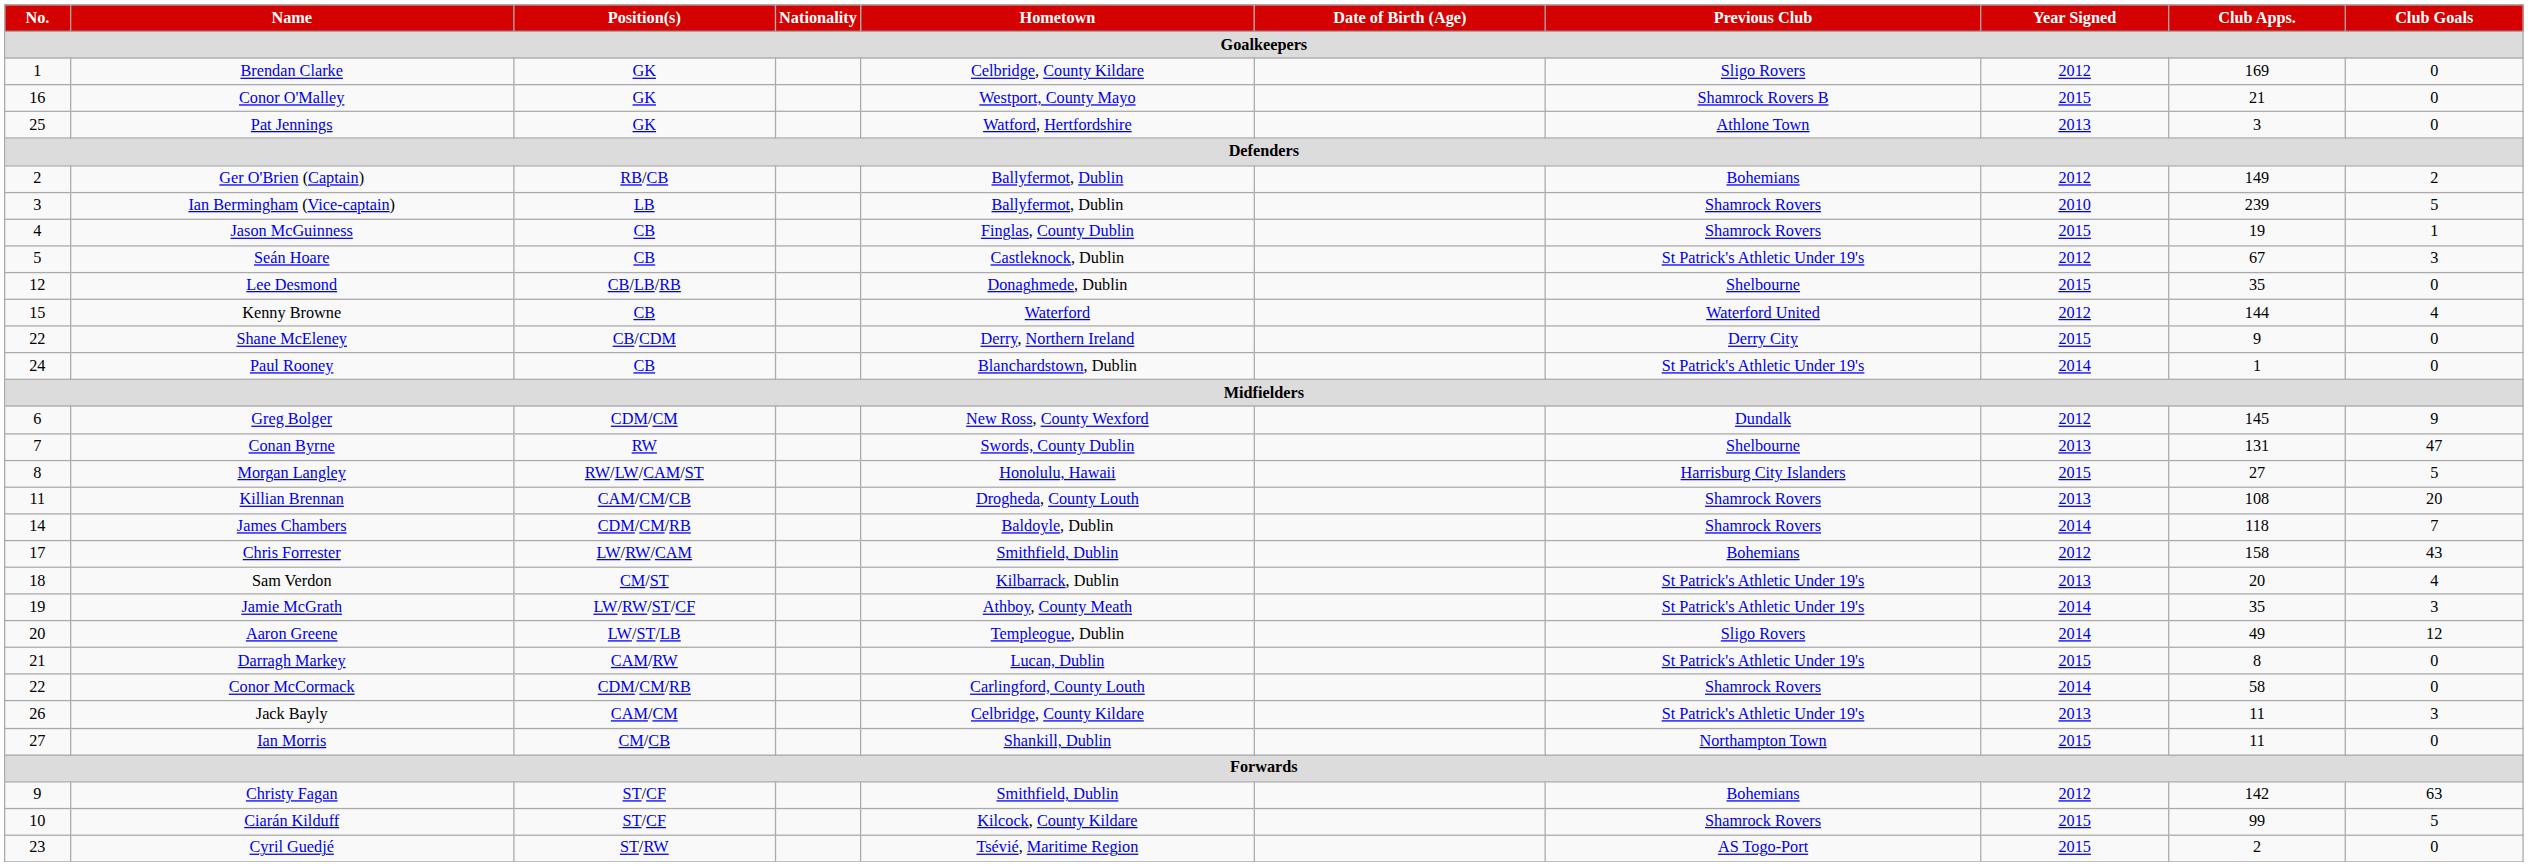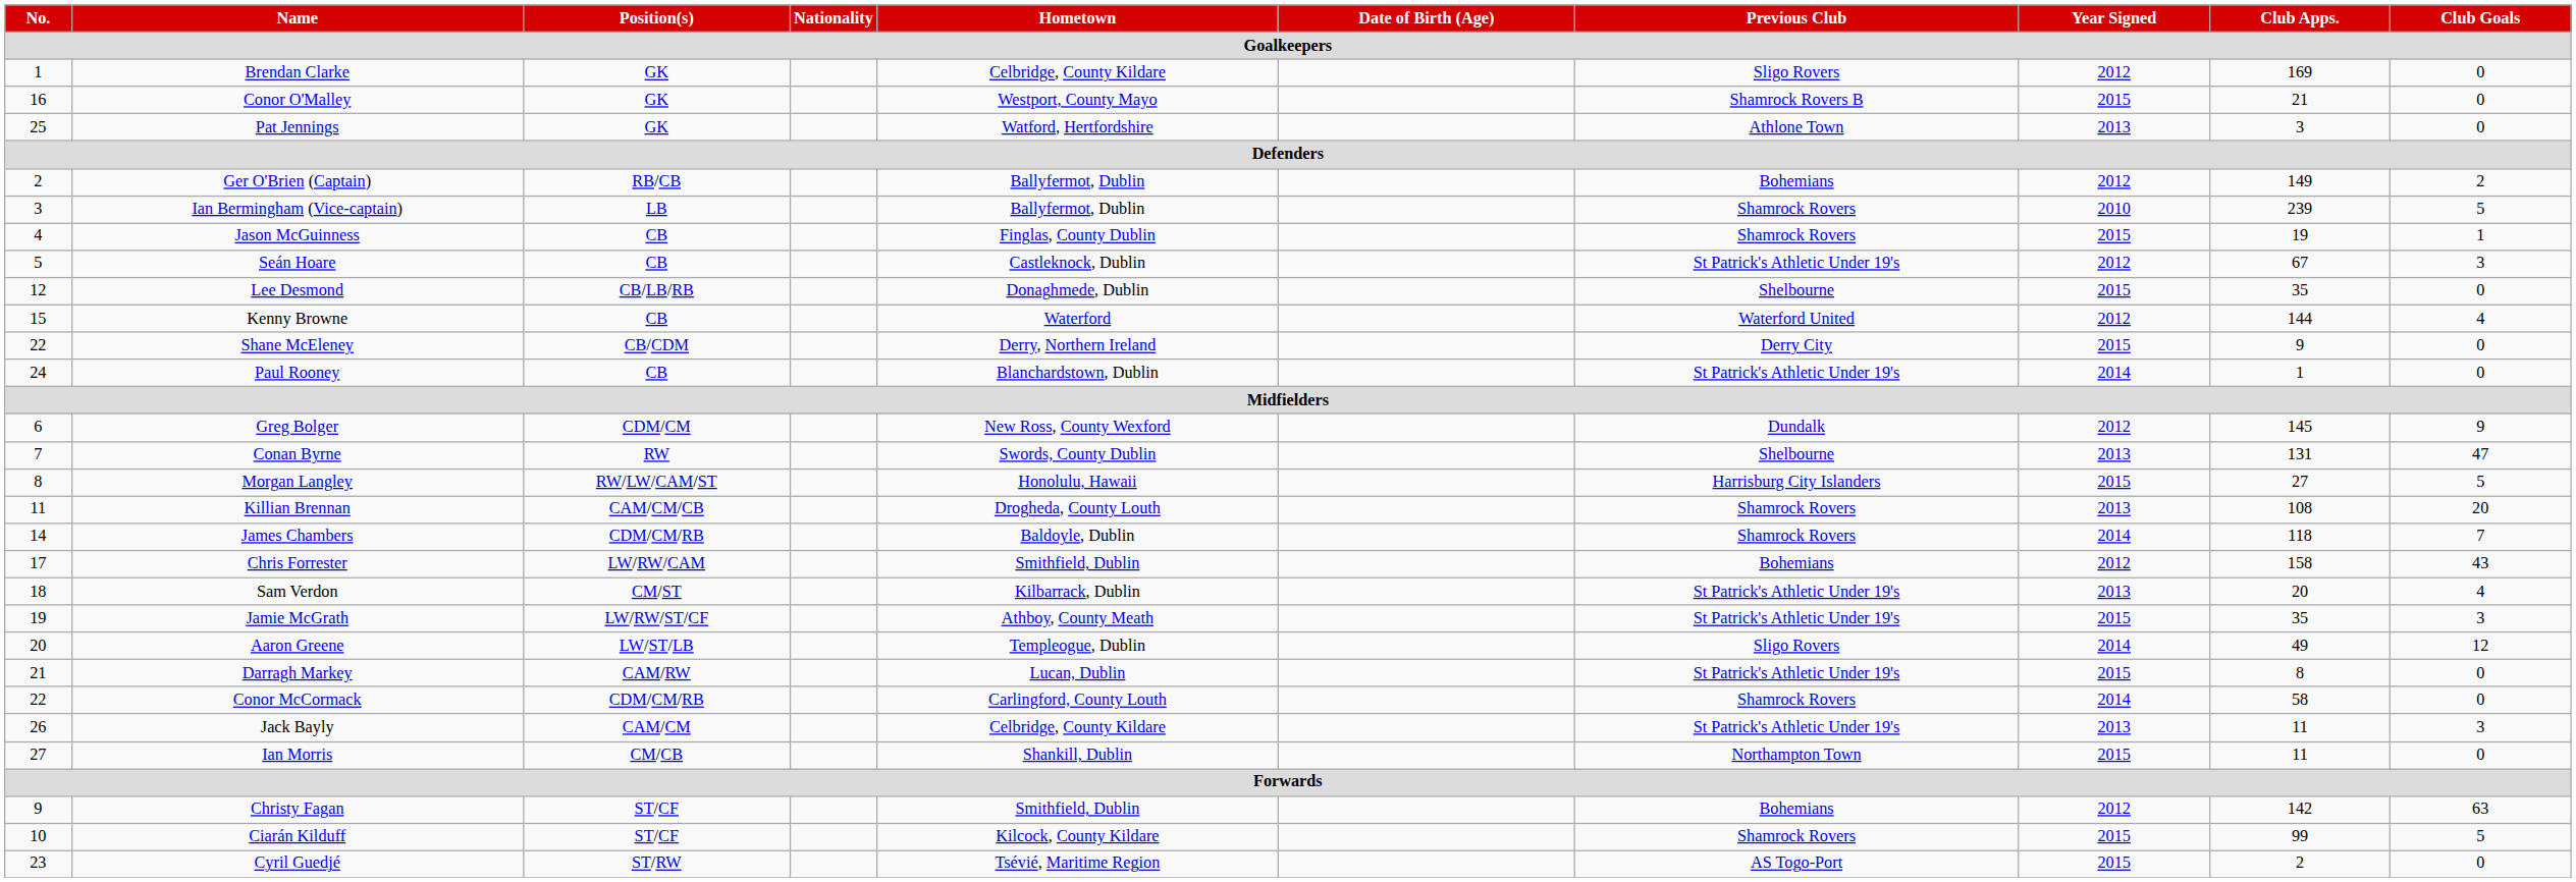Jamie McGrath | Year Signed: 2014 -> 2015
